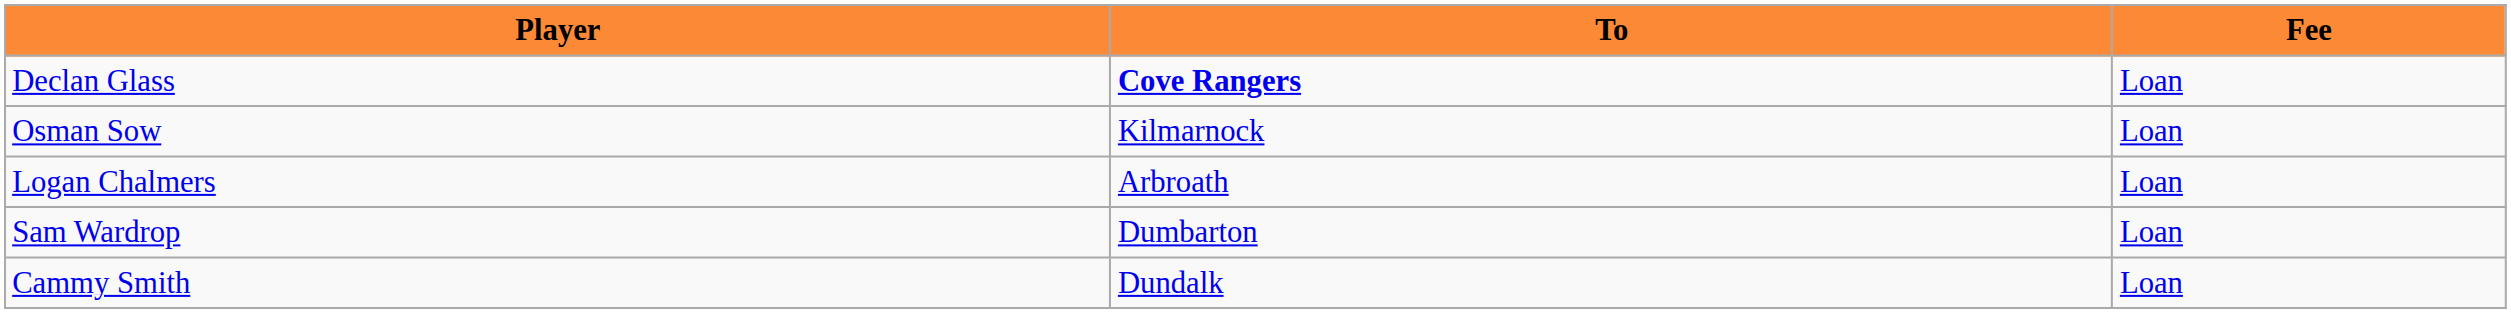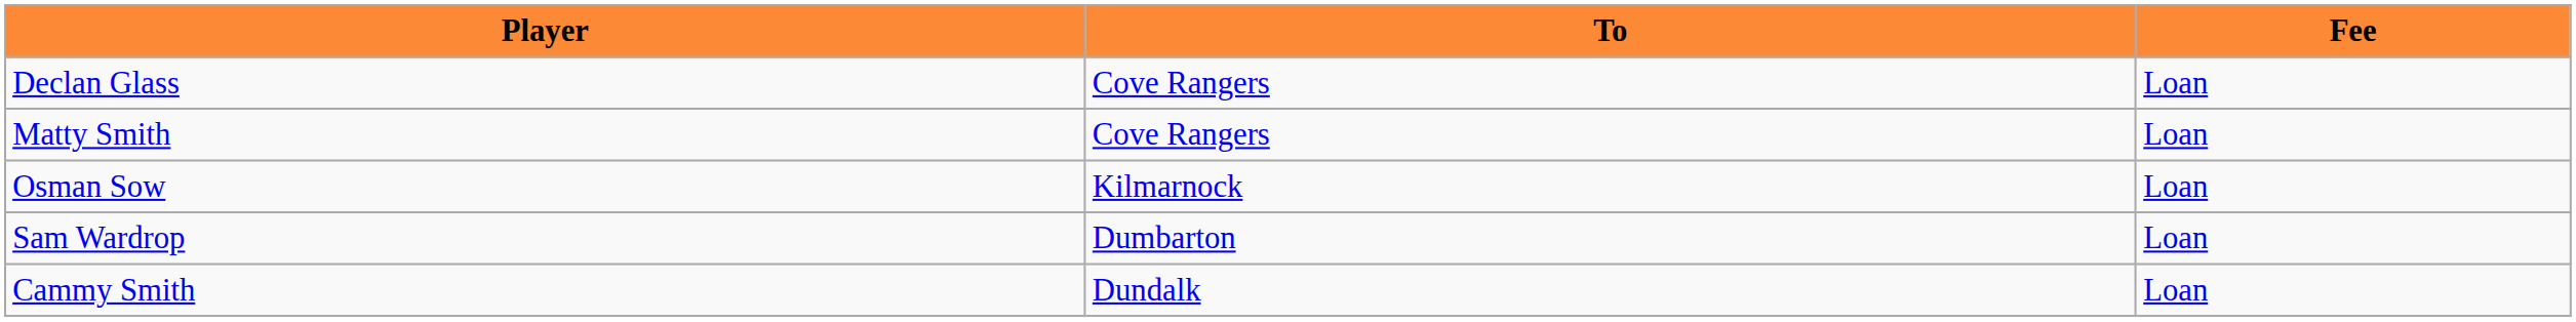Declan Glass | To: bold -> normal
+ row: Matty Smith | Cove Rangers | Loan
- row: Logan Chalmers | Arbroath | Loan
